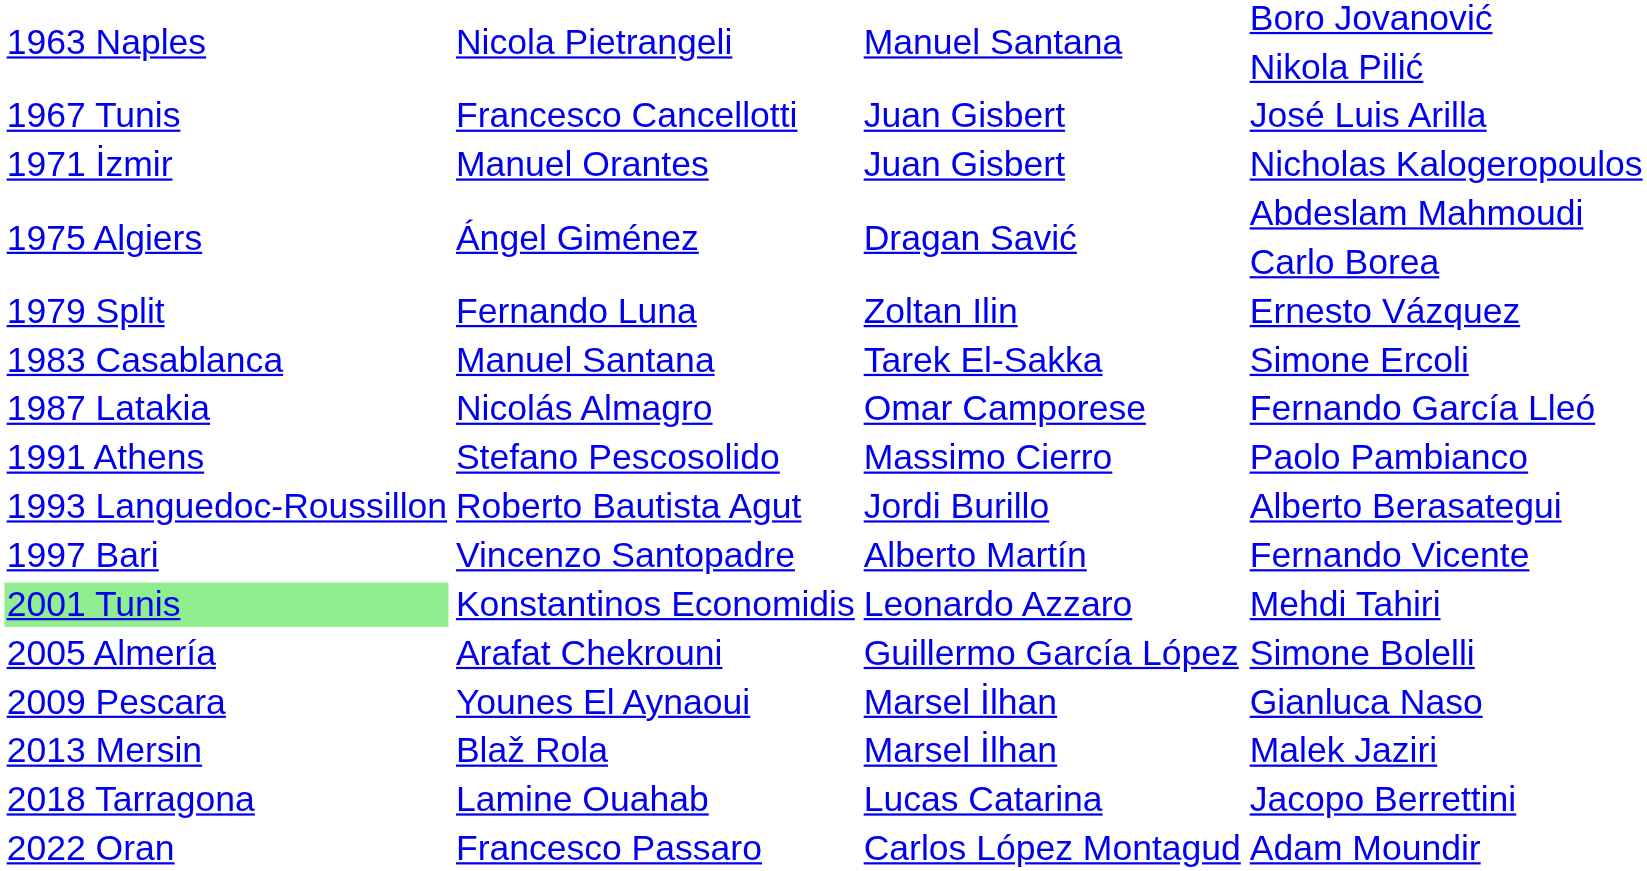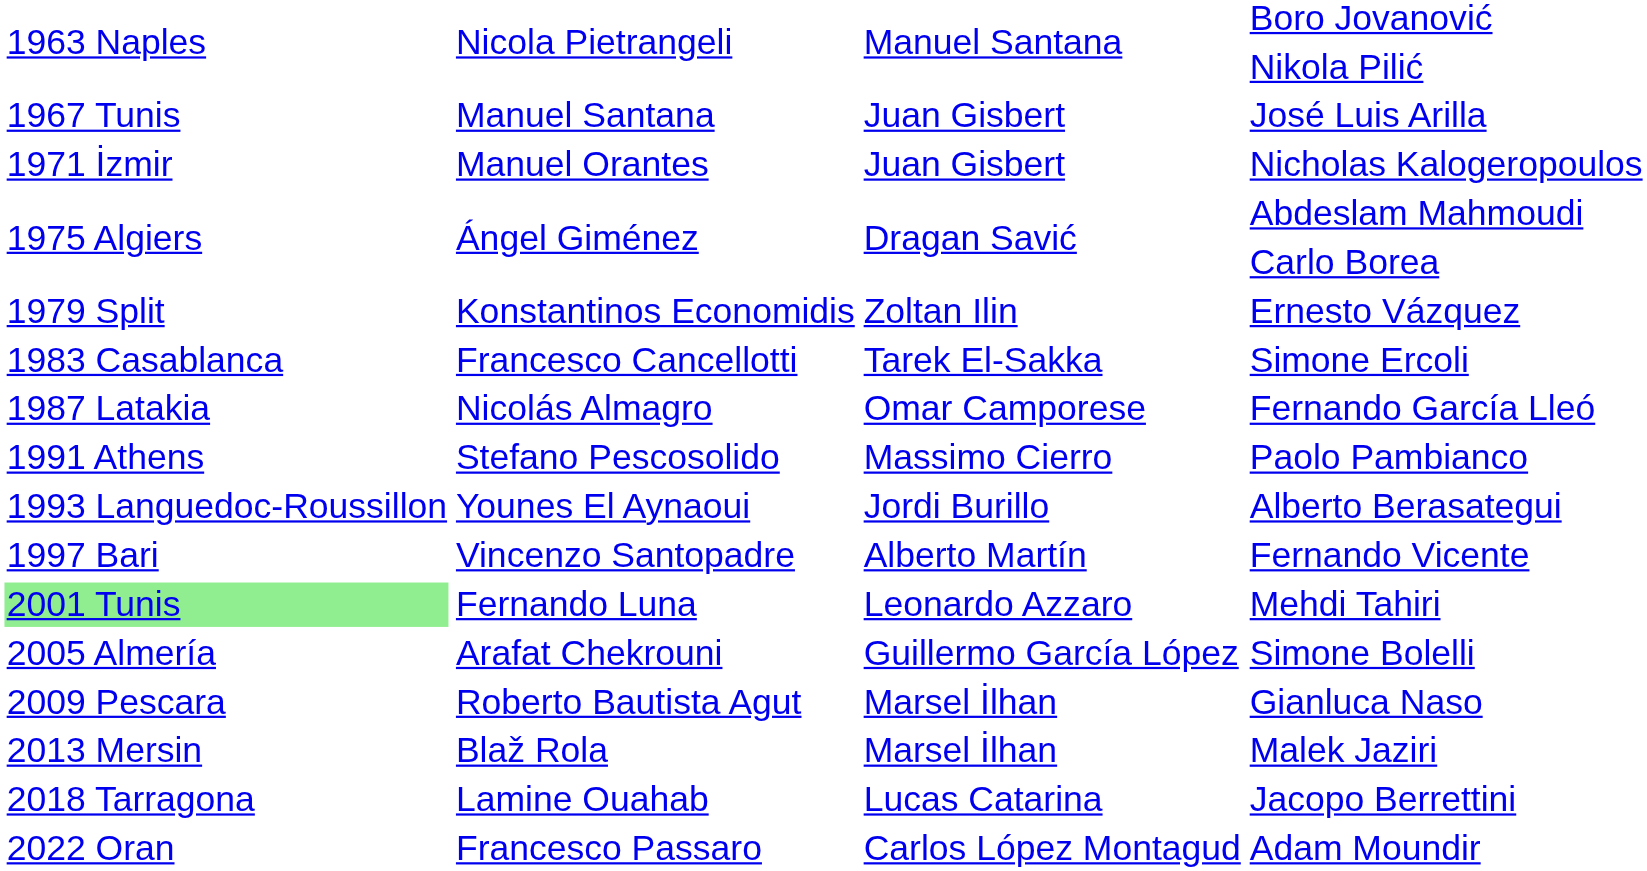José Luis Arilla | column 2: Francesco Cancellotti -> Manuel Santana
Ernesto Vázquez | column 2: Fernando Luna -> Konstantinos Economidis
Simone Ercoli | column 2: Manuel Santana -> Francesco Cancellotti
Alberto Berasategui | column 2: Roberto Bautista Agut -> Younes El Aynaoui
Mehdi Tahiri | column 2: Konstantinos Economidis -> Fernando Luna
Gianluca Naso | column 2: Younes El Aynaoui -> Roberto Bautista Agut
